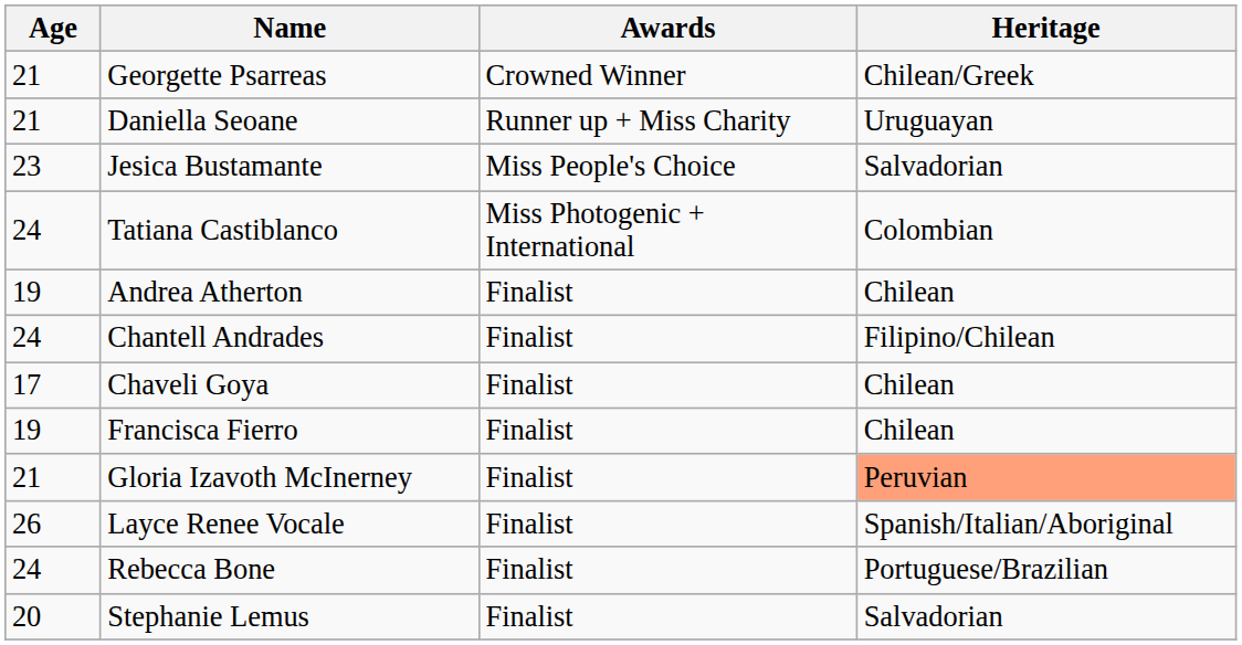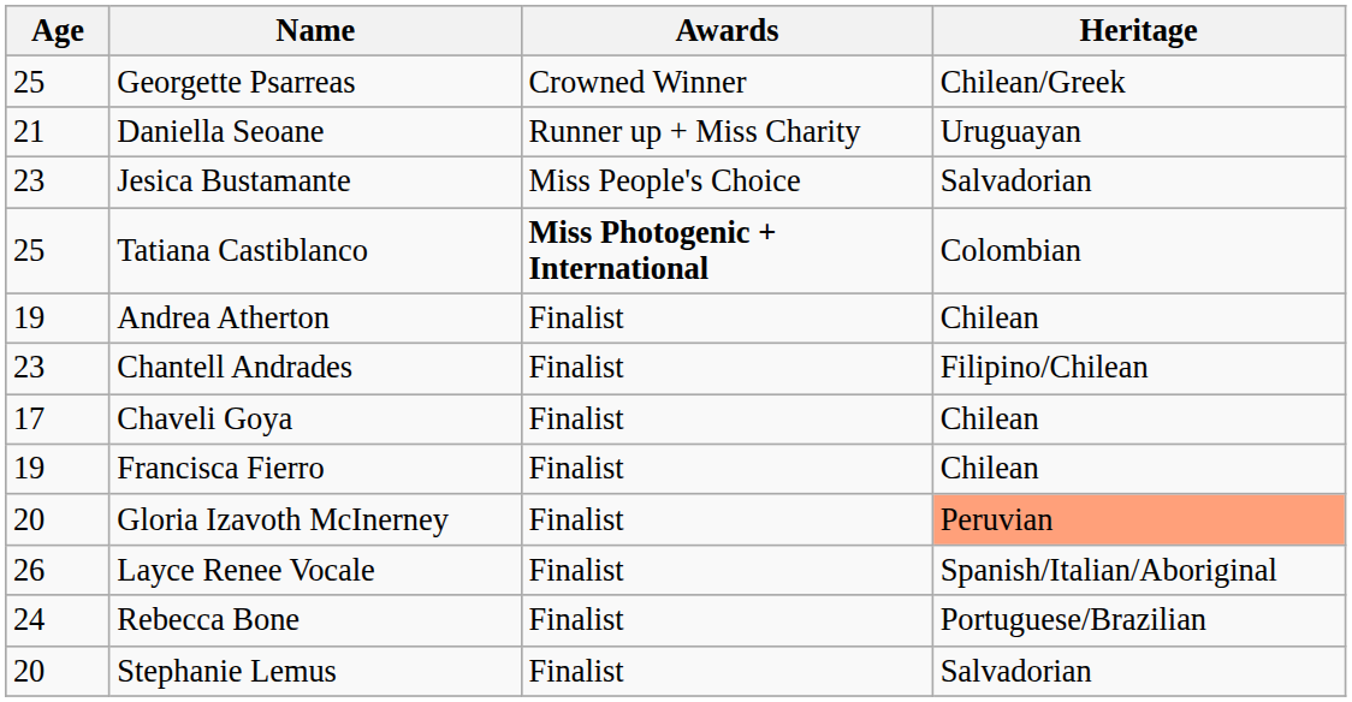Georgette Psarreas | Age: 21 -> 25
Tatiana Castiblanco | Age: 24 -> 25
Tatiana Castiblanco | Awards: normal -> bold
Chantell Andrades | Age: 24 -> 23
Gloria Izavoth McInerney | Age: 21 -> 20
